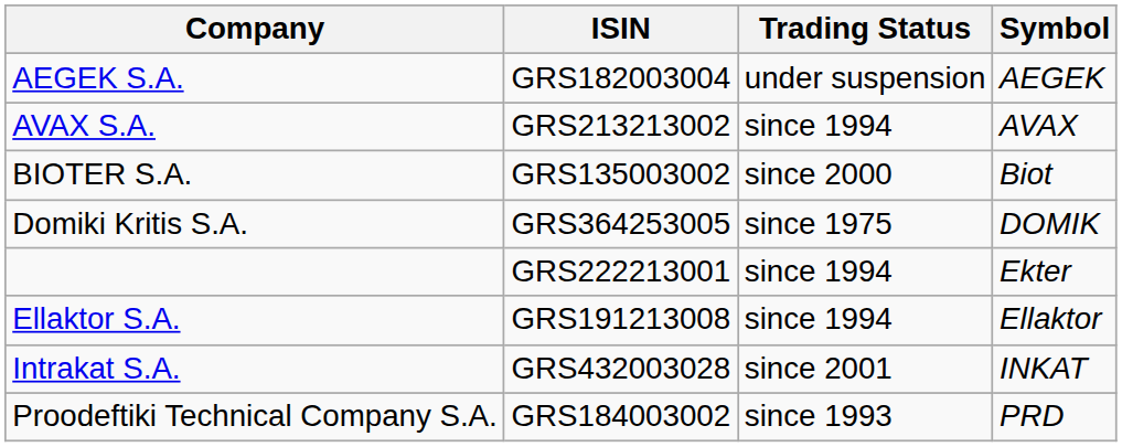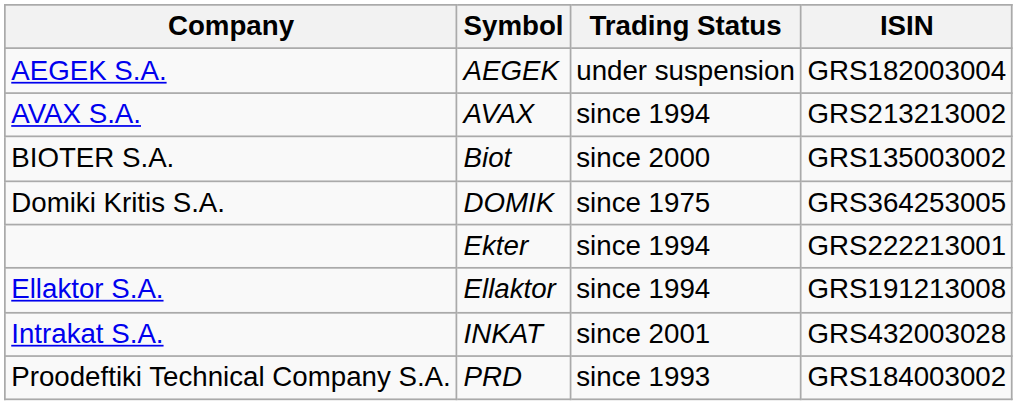columns swapped: Symbol <-> ISIN
